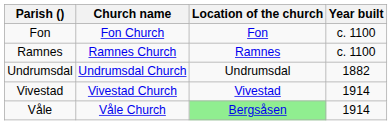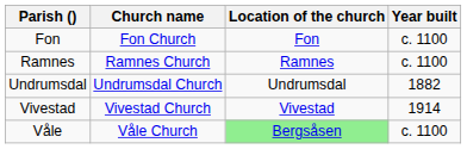Våle | Year built: 1914 -> c. 1100
